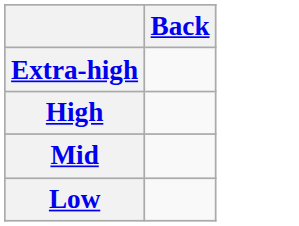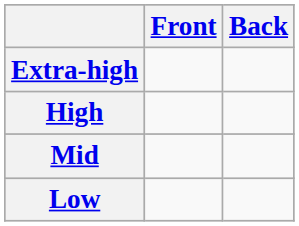+ column: Front
